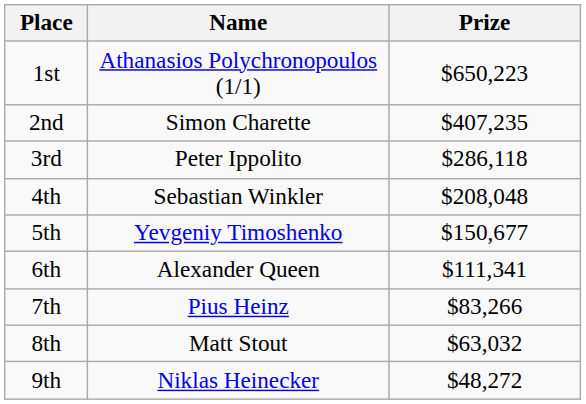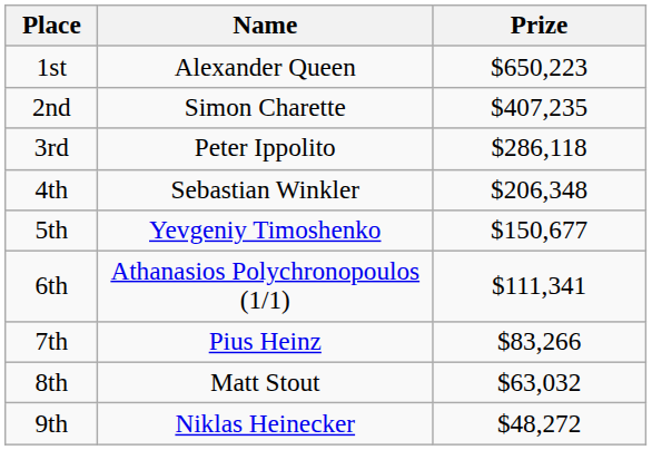1st | Name: Athanasios Polychronopoulos (1/1) -> Alexander Queen
4th | Prize: $208,048 -> $206,348
6th | Name: Alexander Queen -> Athanasios Polychronopoulos (1/1)
